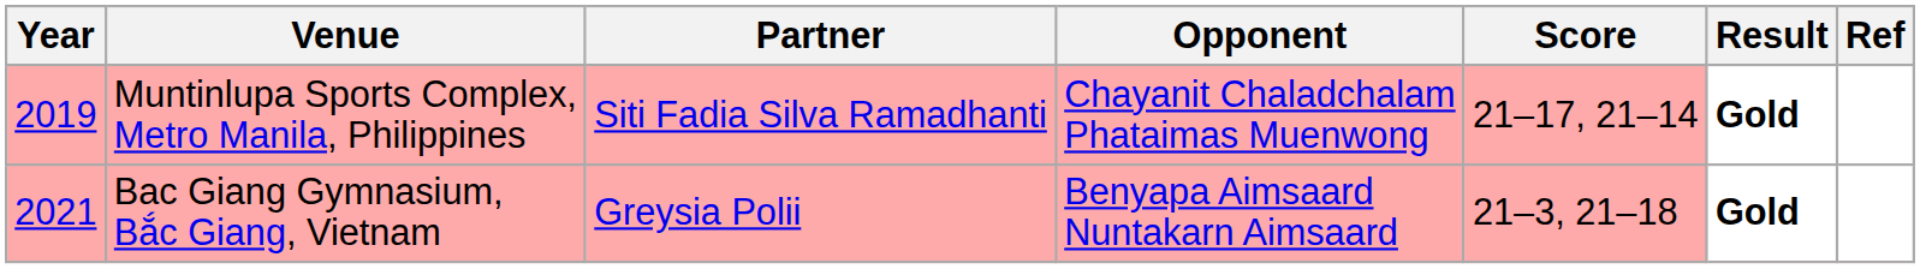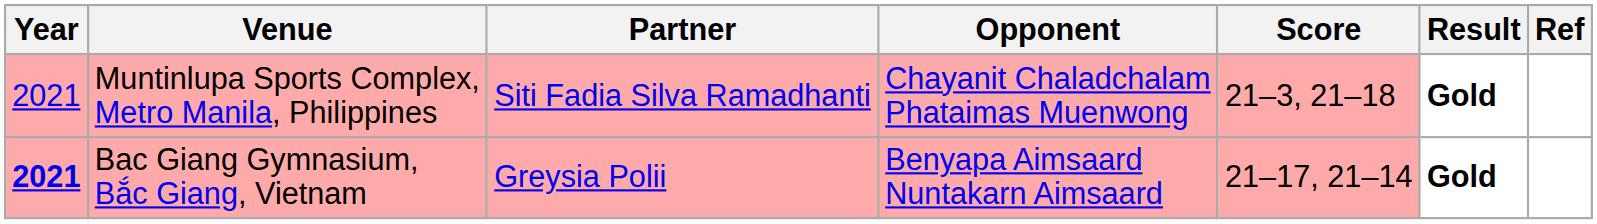Muntinlupa Sports Complex, Metro Manila, Philippines | Year: 2019 -> 2021
Muntinlupa Sports Complex, Metro Manila, Philippines | Score: 21–17, 21–14 -> 21–3, 21–18
Bac Giang Gymnasium, Bắc Giang, Vietnam | Year: normal -> bold
Bac Giang Gymnasium, Bắc Giang, Vietnam | Score: 21–3, 21–18 -> 21–17, 21–14
